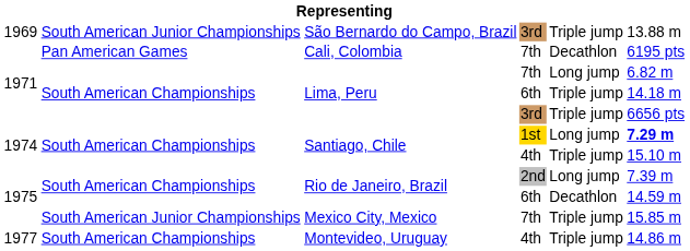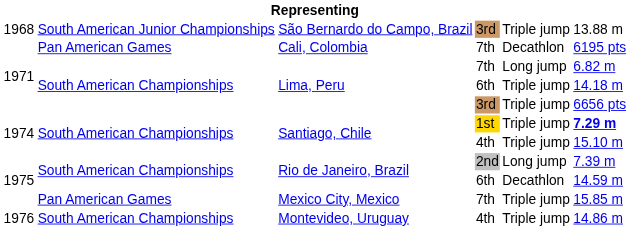São Bernardo do Campo, Brazil | column 1: 1969 -> 1968
Santiago, Chile / 1st | column 5: Long jump -> Triple jump
Mexico City, Mexico | column 2: South American Junior Championships -> Pan American Games
Montevideo, Uruguay | column 1: 1977 -> 1976
